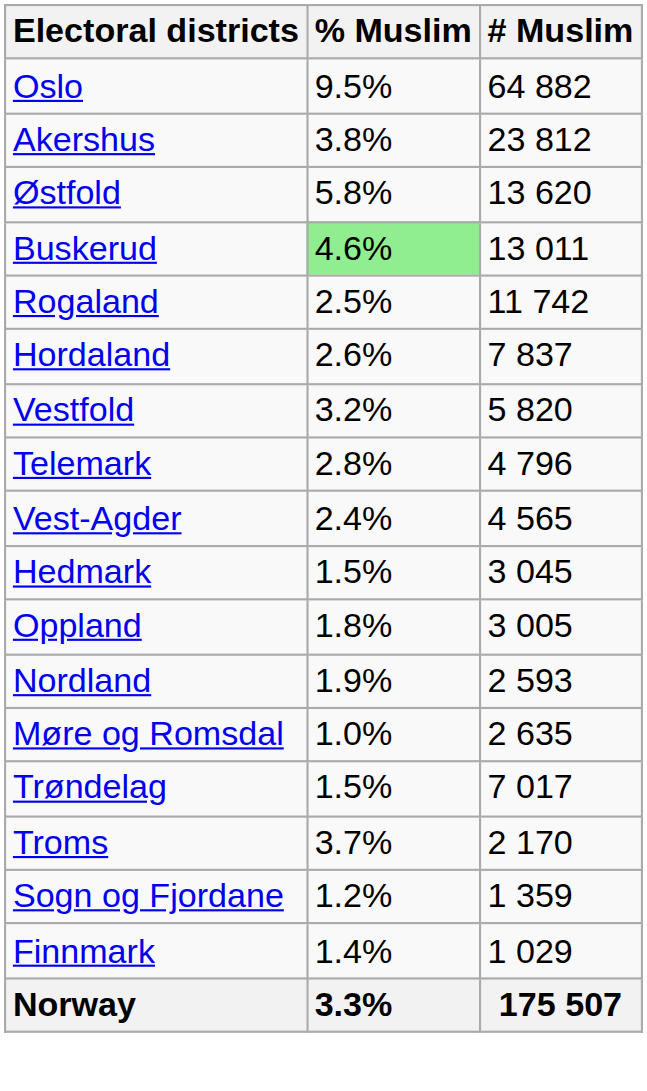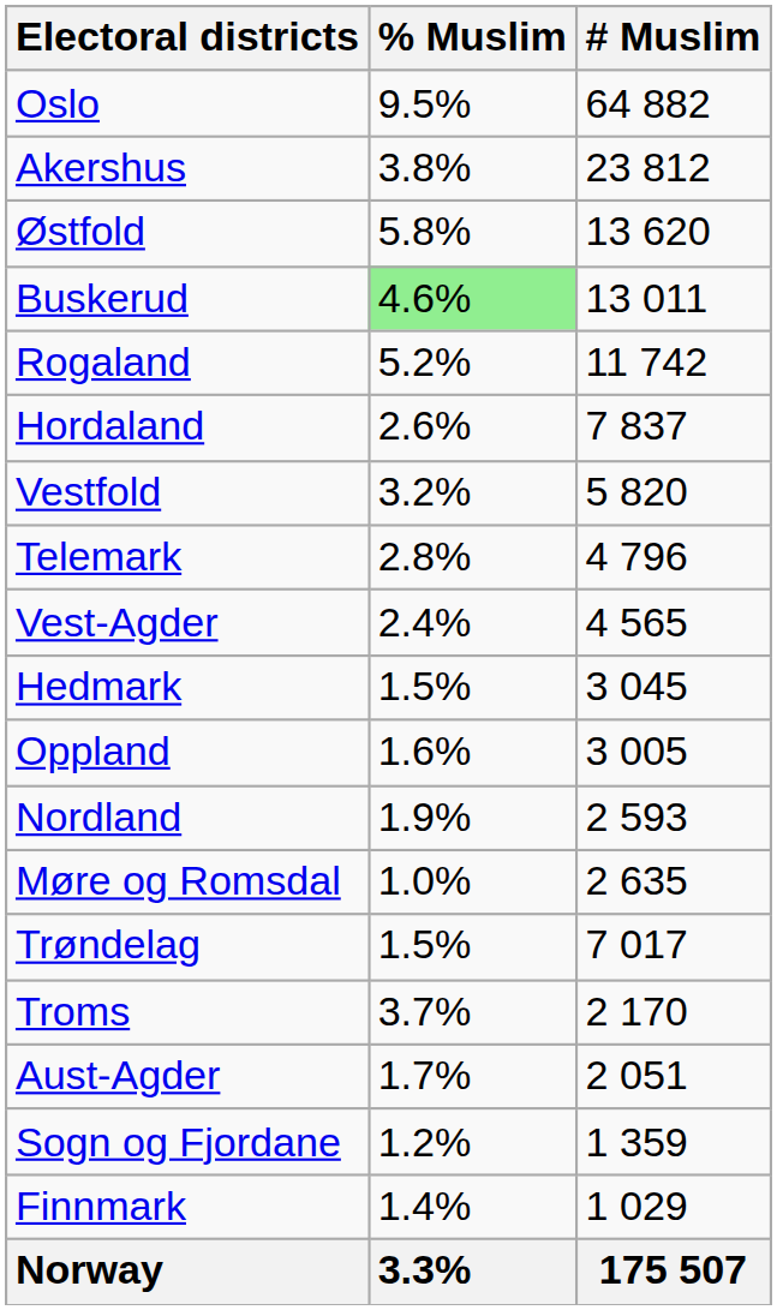Rogaland | % Muslim: 2.5% -> 5.2%
Oppland | % Muslim: 1.8% -> 1.6%
+ row: Aust-Agder | 1.7% | 2 051
